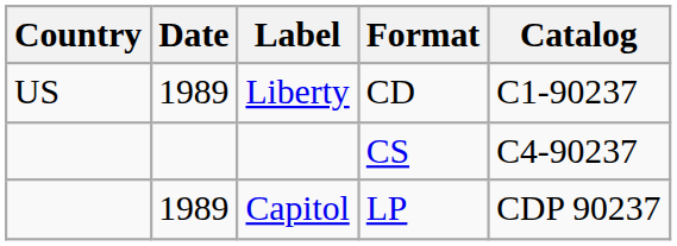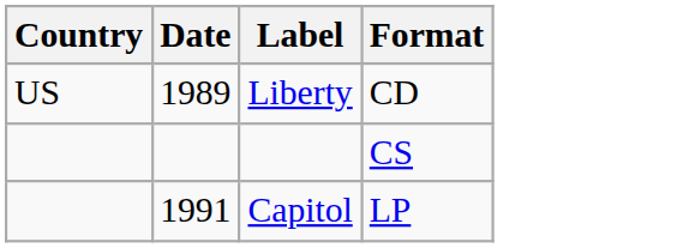- column: Catalog | C1-90237 | C4-90237 | CDP 90237
Capitol | Date: 1989 -> 1991
